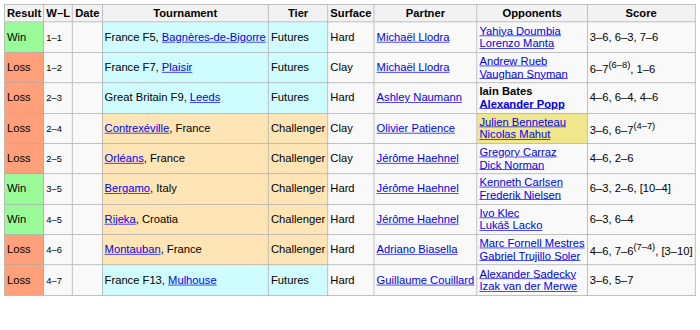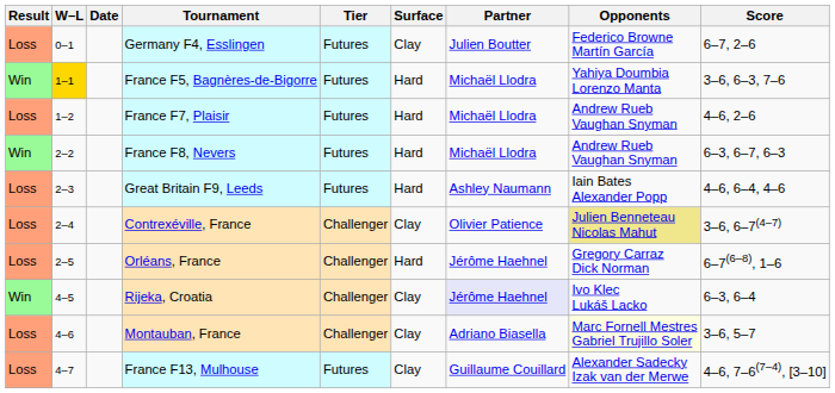+ row: Loss | 0–1 | Germany F4, Esslingen | Futures | Clay | Julien Boutter | Federico Browne Martín García | 6–7, 2–6
France F5, Bagnères-de-Bigorre | W–L: no background -> gold background
France F7, Plaisir | Surface: Clay -> Hard
France F7, Plaisir | Score: 6–7(6–8), 1–6 -> 4–6, 2–6
+ row: Win | 2–2 | France F8, Nevers | Futures | Hard | Michaël Llodra | Andrew Rueb Vaughan Snyman | 6–3, 6–7, 6–3
Great Britain F9, Leeds | Opponents: bold -> normal
Orléans, France | Surface: Clay -> Hard
Orléans, France | Score: 4–6, 2–6 -> 6–7(6–8), 1–6
- row: Win | 3–5 | Bergamo, Italy | Challenger | Hard | Jérôme Haehnel | Kenneth Carlsen Frederik Nielsen | 6–3, 2–6, [10–4]
Rijeka, Croatia | Surface: Hard -> Clay
Rijeka, Croatia | Partner: no background -> lavender background
Montauban, France | Surface: Hard -> Clay
Montauban, France | Opponents: no background -> lightyellow background
Montauban, France | Score: 4–6, 7–6(7–4), [3–10] -> 3–6, 5–7
France F13, Mulhouse | Surface: Hard -> Clay
France F13, Mulhouse | Score: 3–6, 5–7 -> 4–6, 7–6(7–4), [3–10]
